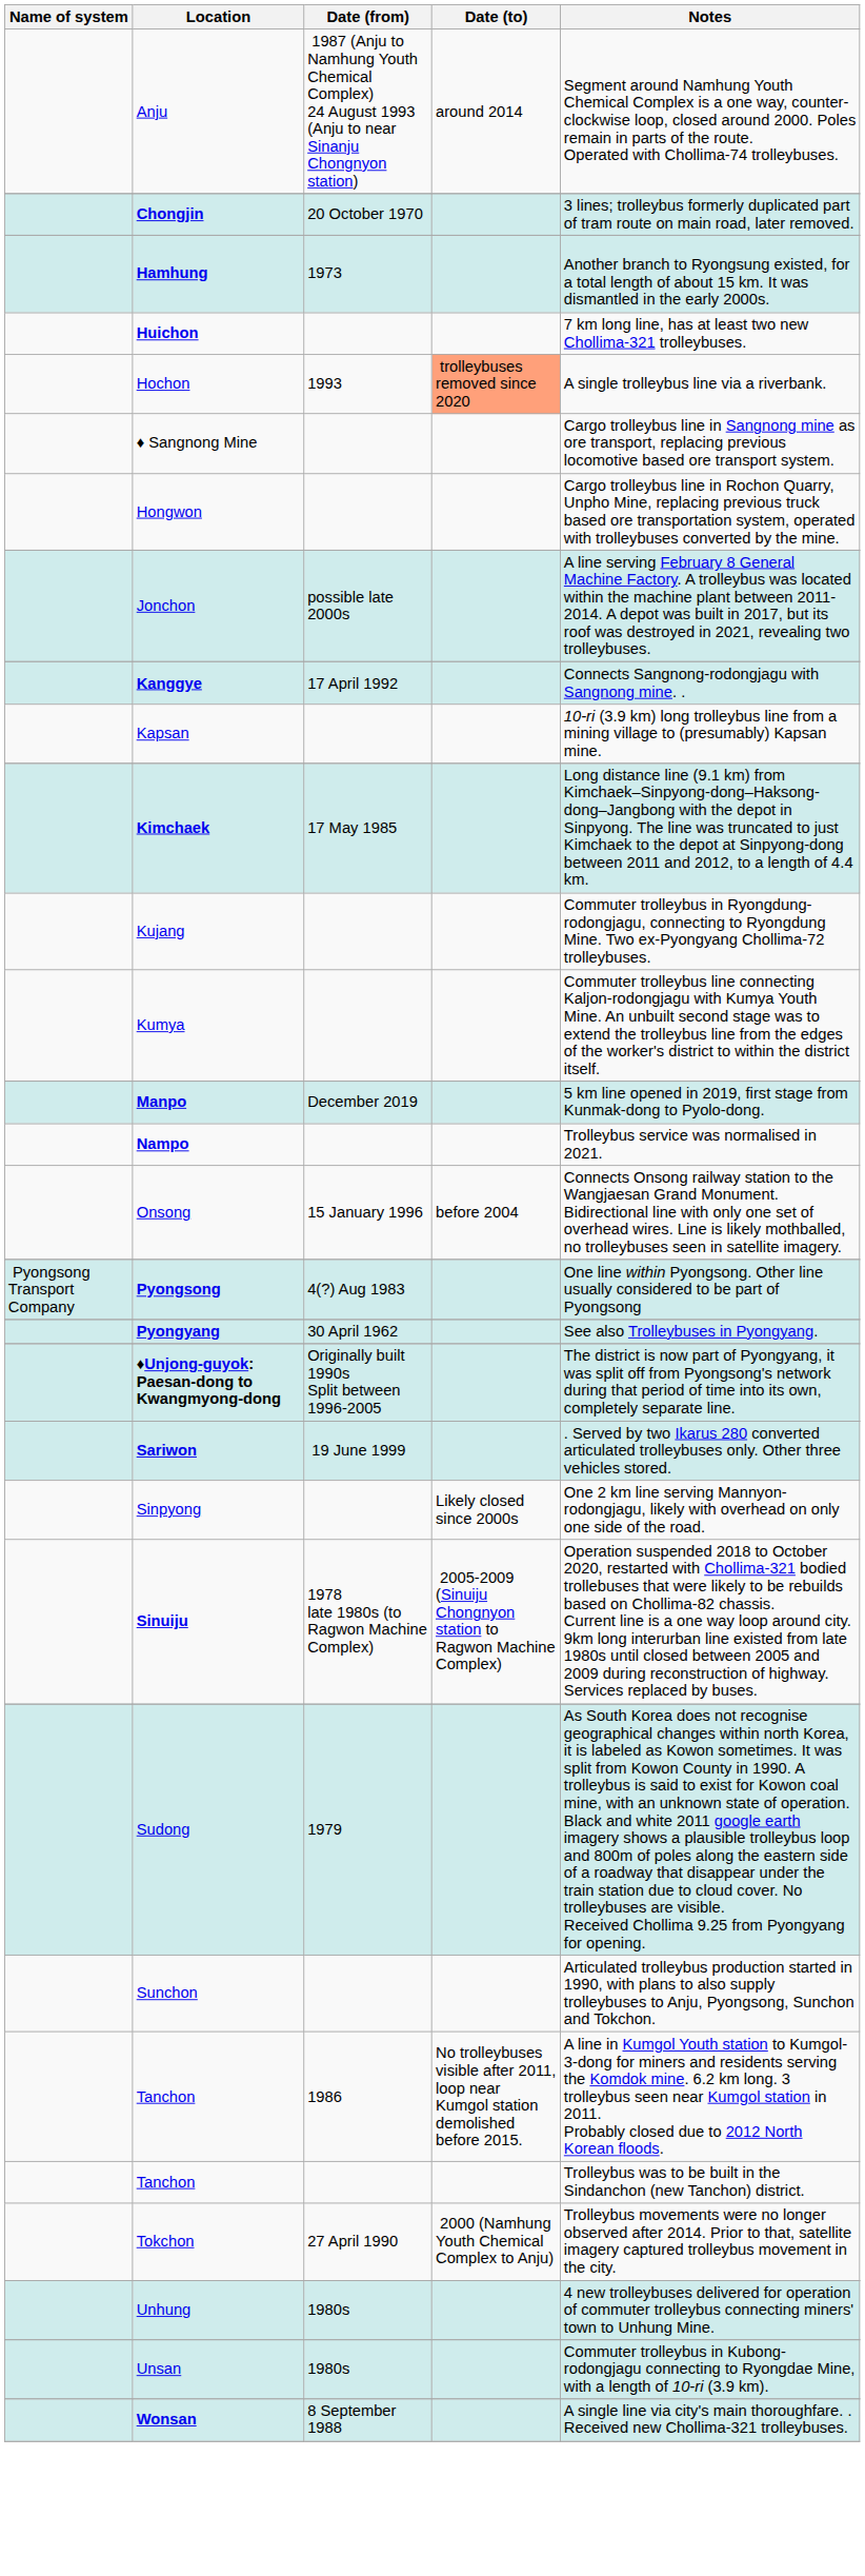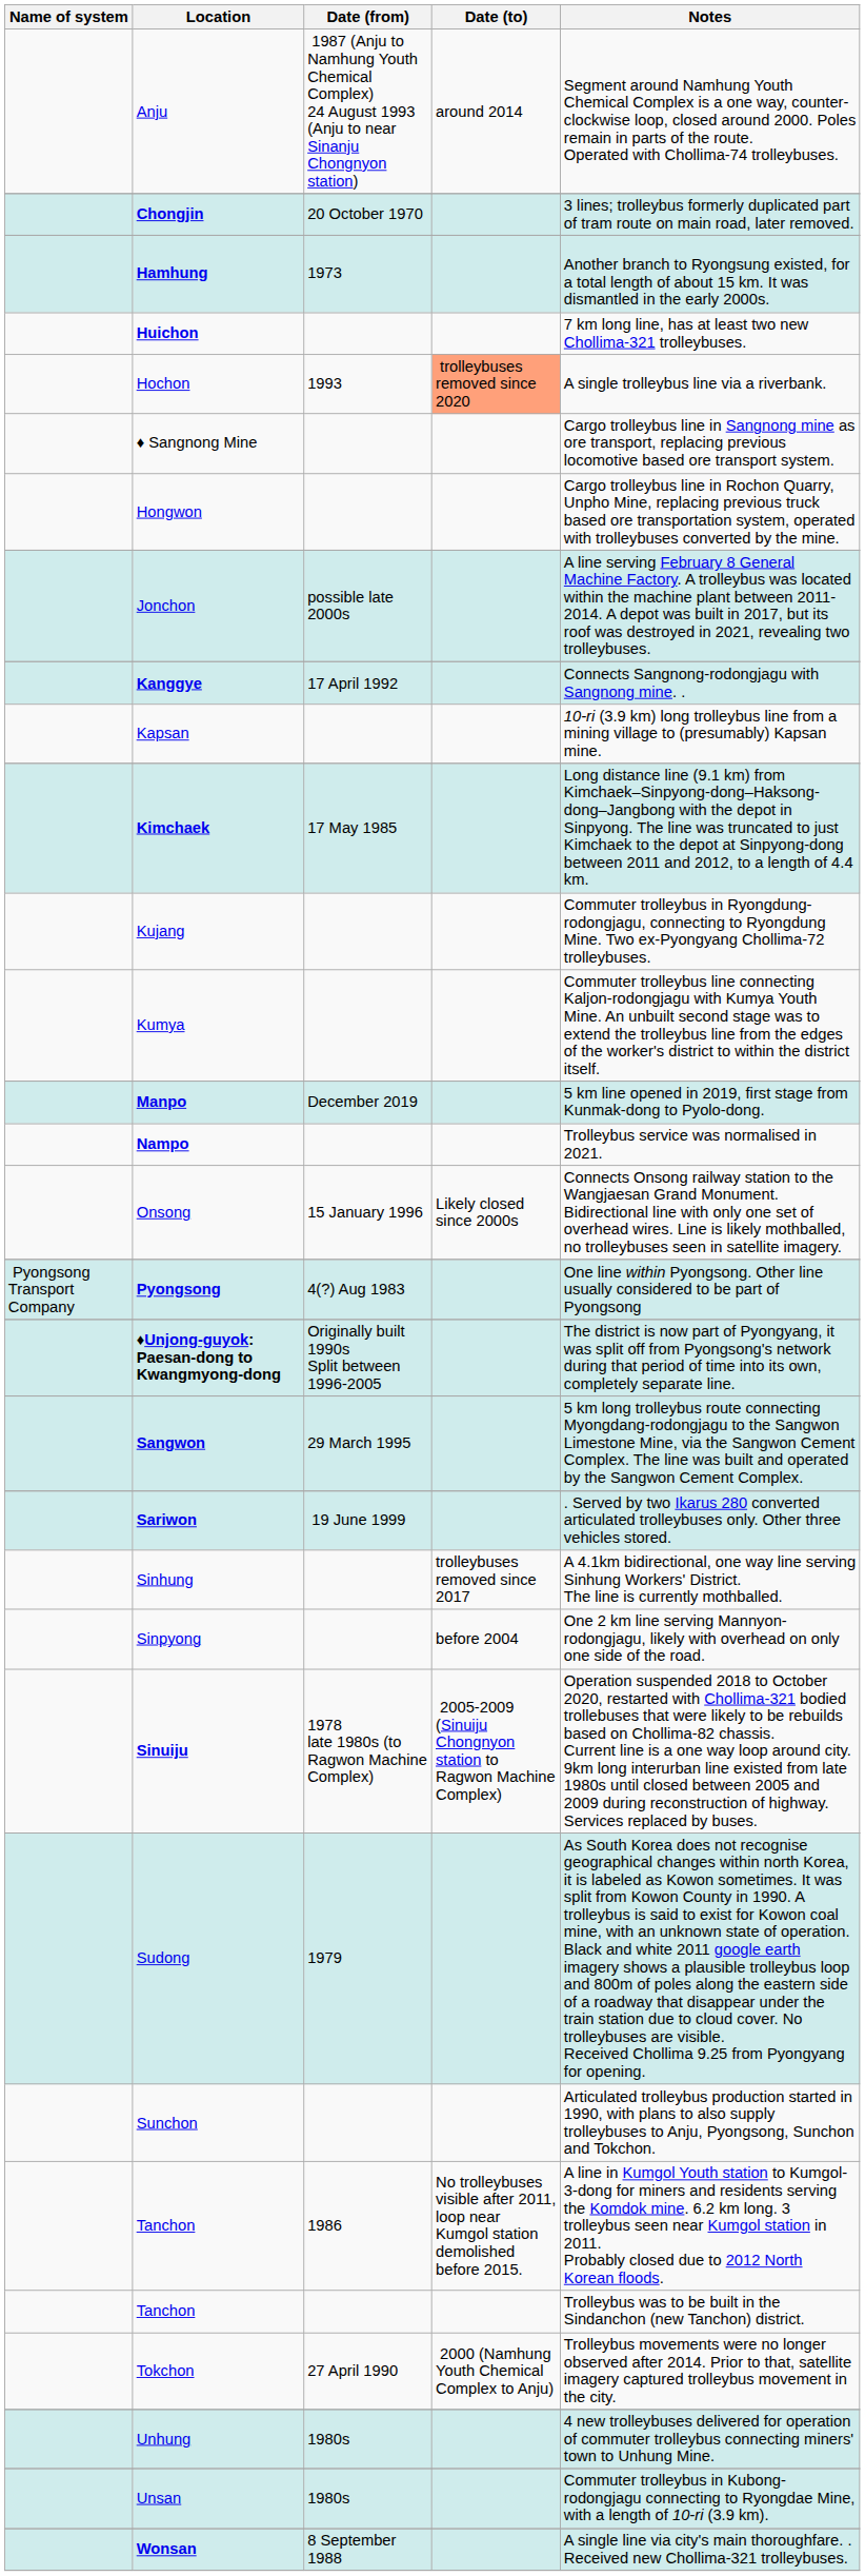Onsong | Date (to): before 2004 -> Likely closed since 2000s
- row: Pyongyang | 30 April 1962 | See also Trolleybuses in Pyongyang.
+ row: Sangwon | 29 March 1995 | 5 km long trolleybus route connecting Myongdang-rodongjagu to the Sangwon Limestone Mine, via the Sangwon Cement Complex. The line was built and operated by the Sangwon Cement Complex.
+ row: Sinhung | trolleybuses removed since 2017 | A 4.1km bidirectional, one way line serving Sinhung Workers' District. The line is currently mothballed.
Sinpyong | Date (to): Likely closed since 2000s -> before 2004
